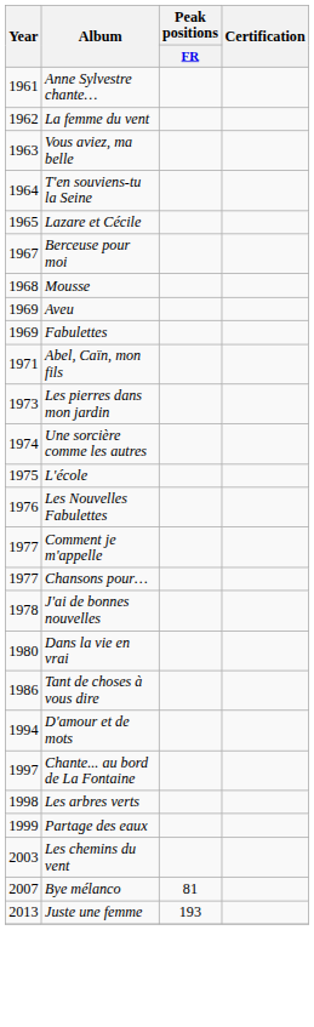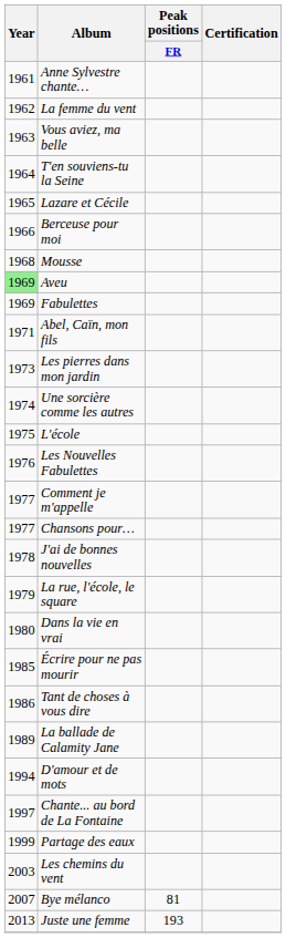Berceuse pour moi | Year: 1967 -> 1966
Aveu | Year: no background -> lightgreen background
+ row: 1979 | La rue, l'école, le square
+ row: 1985 | Écrire pour ne pas mourir
+ row: 1989 | La ballade de Calamity Jane
- row: 1998 | Les arbres verts
